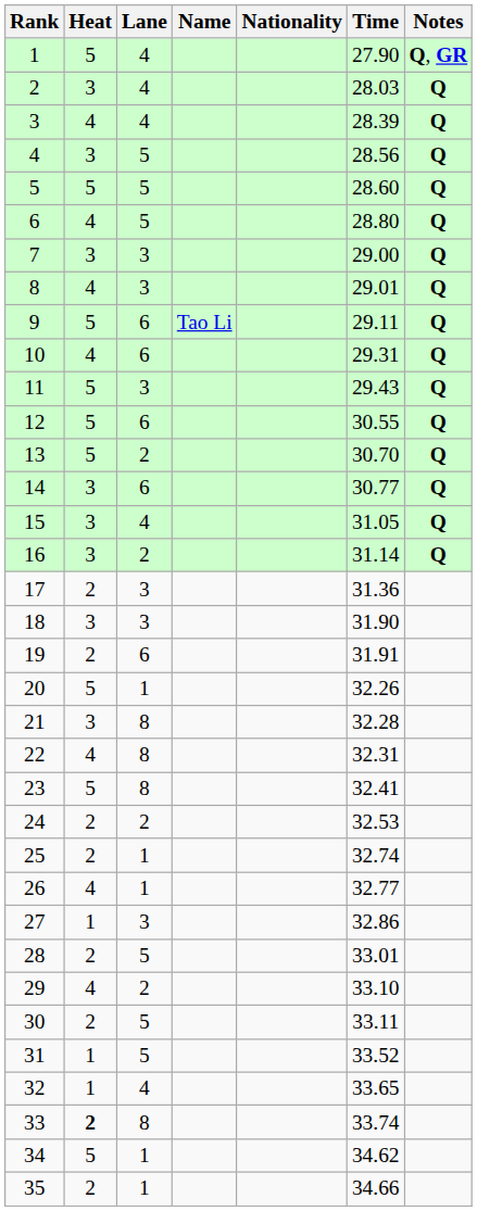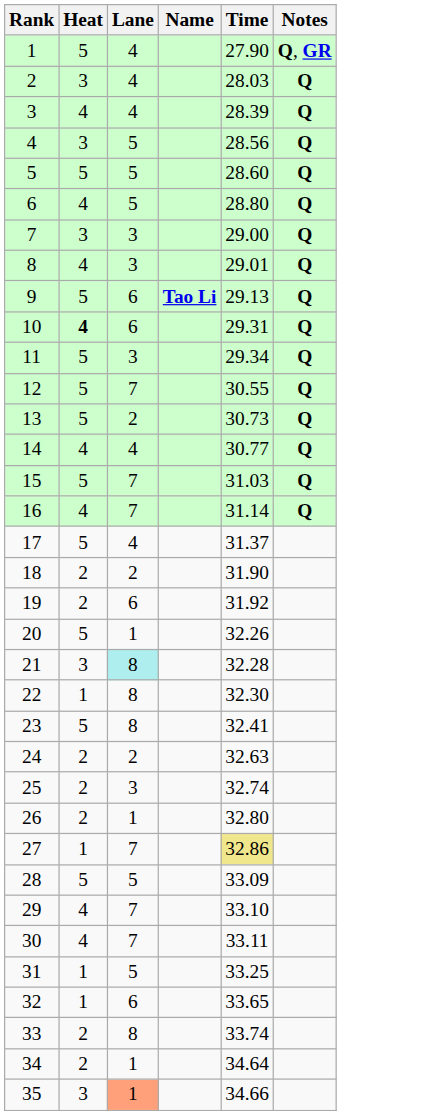- column: Nationality
9 | Name: normal -> bold
9 | Time: 29.11 -> 29.13
10 | Heat: normal -> bold
11 | Time: 29.43 -> 29.34
12 | Lane: 6 -> 7
13 | Time: 30.70 -> 30.73
14 | Heat: 3 -> 4
14 | Lane: 6 -> 4
15 | Heat: 3 -> 5
15 | Lane: 4 -> 7
15 | Time: 31.05 -> 31.03
16 | Heat: 3 -> 4
16 | Lane: 2 -> 7
17 | Heat: 2 -> 5
17 | Lane: 3 -> 4
17 | Time: 31.36 -> 31.37
18 | Heat: 3 -> 2
18 | Lane: 3 -> 2
19 | Time: 31.91 -> 31.92
21 | Lane: no background -> paleturquoise background
22 | Heat: 4 -> 1
22 | Time: 32.31 -> 32.30
24 | Time: 32.53 -> 32.63
25 | Lane: 1 -> 3
26 | Heat: 4 -> 2
26 | Time: 32.77 -> 32.80
27 | Lane: 3 -> 7
27 | Time: no background -> khaki background
28 | Heat: 2 -> 5
28 | Time: 33.01 -> 33.09
29 | Lane: 2 -> 7
30 | Heat: 2 -> 4
30 | Lane: 5 -> 7
31 | Time: 33.52 -> 33.25
32 | Lane: 4 -> 6
33 | Heat: bold -> normal
34 | Heat: 5 -> 2
34 | Time: 34.62 -> 34.64
35 | Heat: 2 -> 3
35 | Lane: no background -> lightsalmon background
